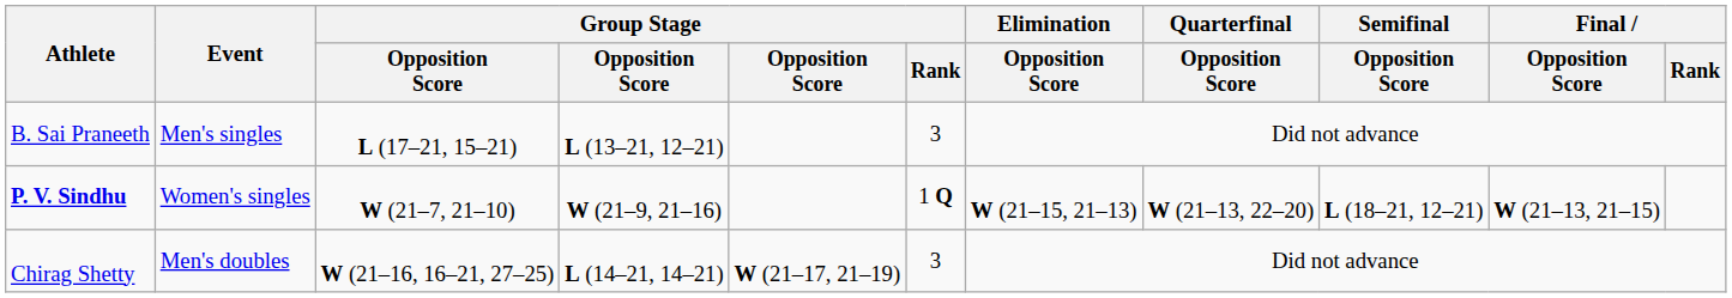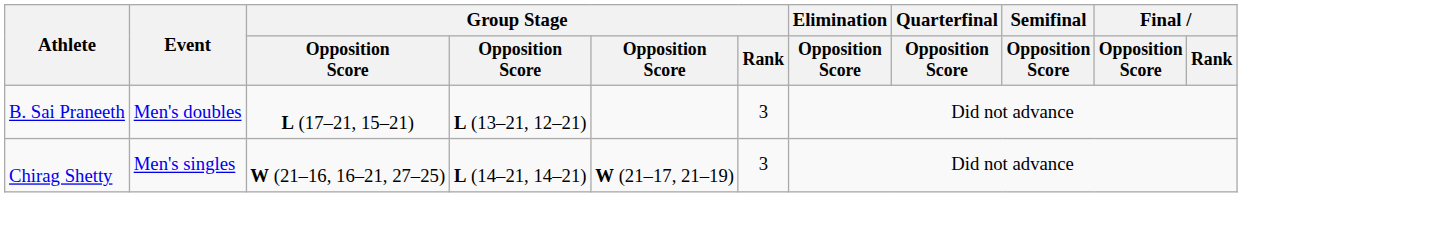B. Sai Praneeth | Event: Men's singles -> Men's doubles
- row: P. V. Sindhu | Women's singles | W (21–7, 21–10) | W (21–9, 21–16) | 1 Q | W (21–15, 21–13) | W (21–13, 22–20) | L (18–21, 12–21) | W (21–13, 21–15)
Chirag Shetty | Event: Men's doubles -> Men's singles
